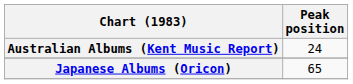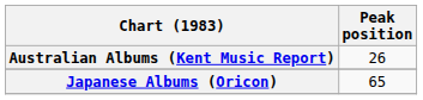Australian Albums (Kent Music Report) | Peak position: 24 -> 26
